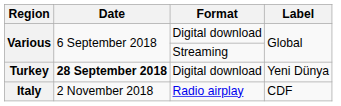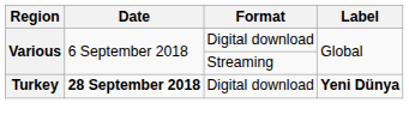Turkey | Label: normal -> bold
- row: Italy | 2 November 2018 | Radio airplay | CDF
